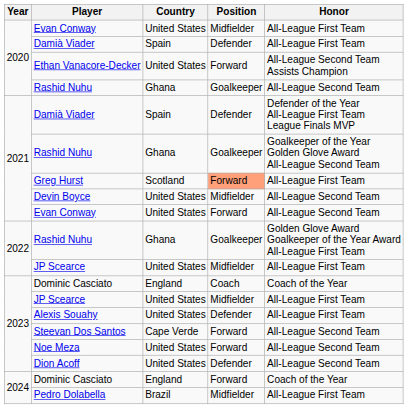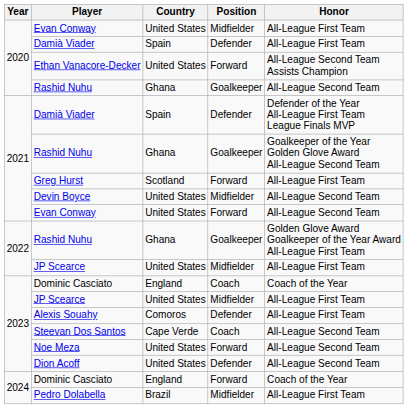Greg Hurst | Position: lightsalmon background -> no background
Alexis Souahy | Country: United States -> Comoros
Steevan Dos Santos | Position: Forward -> Coach
